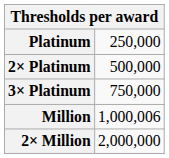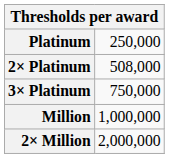2× Platinum | column 2: 500,000 -> 508,000
Million | column 2: 1,000,006 -> 1,000,000
